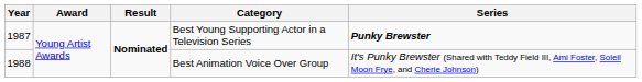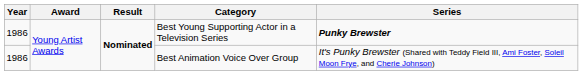Best Young Supporting Actor in a Television Series | Year: 1987 -> 1986
Best Animation Voice Over Group | Year: 1988 -> 1986
